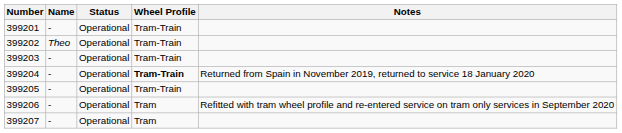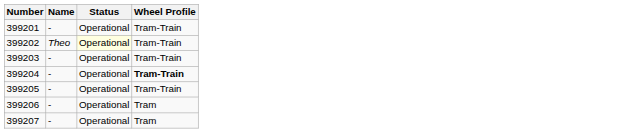- column: Notes | Returned from Spain in November 2019, returned to service 18 January 2020 | Refitted with tram wheel profile and re-entered service on tram only services in September 2020
399202 | Status: no background -> lightyellow background
